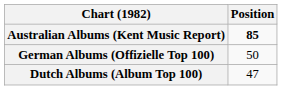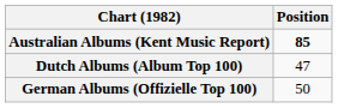rows swapped: Dutch Albums (Album Top 100) <-> German Albums (Offizielle Top 100)
